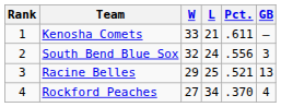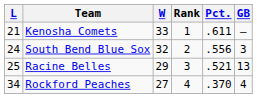columns swapped: Rank <-> L
